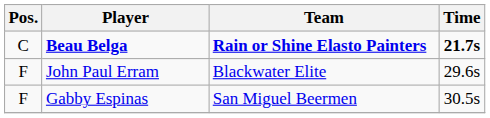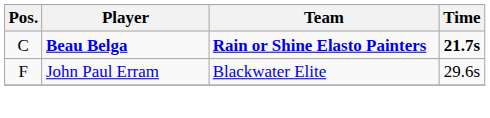- row: F | Gabby Espinas | San Miguel Beermen | 30.5s
